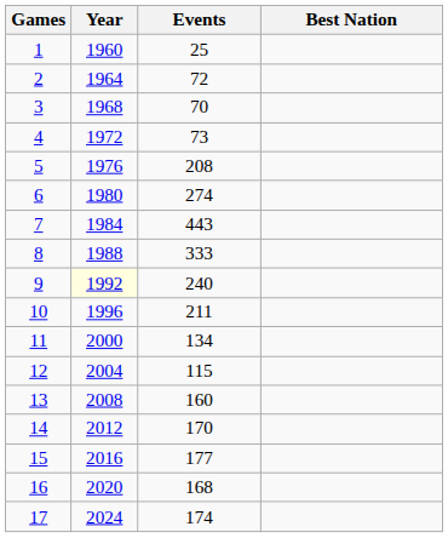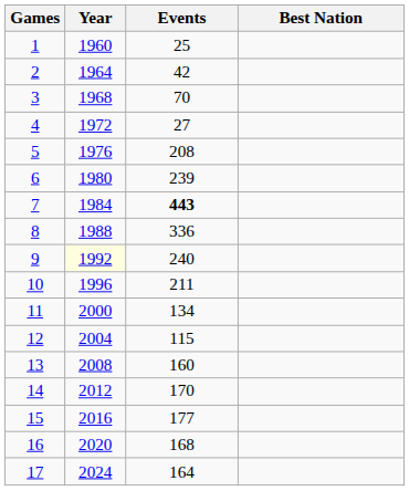2 | Events: 72 -> 42
4 | Events: 73 -> 27
6 | Events: 274 -> 239
7 | Events: normal -> bold
8 | Events: 333 -> 336
17 | Events: 174 -> 164
